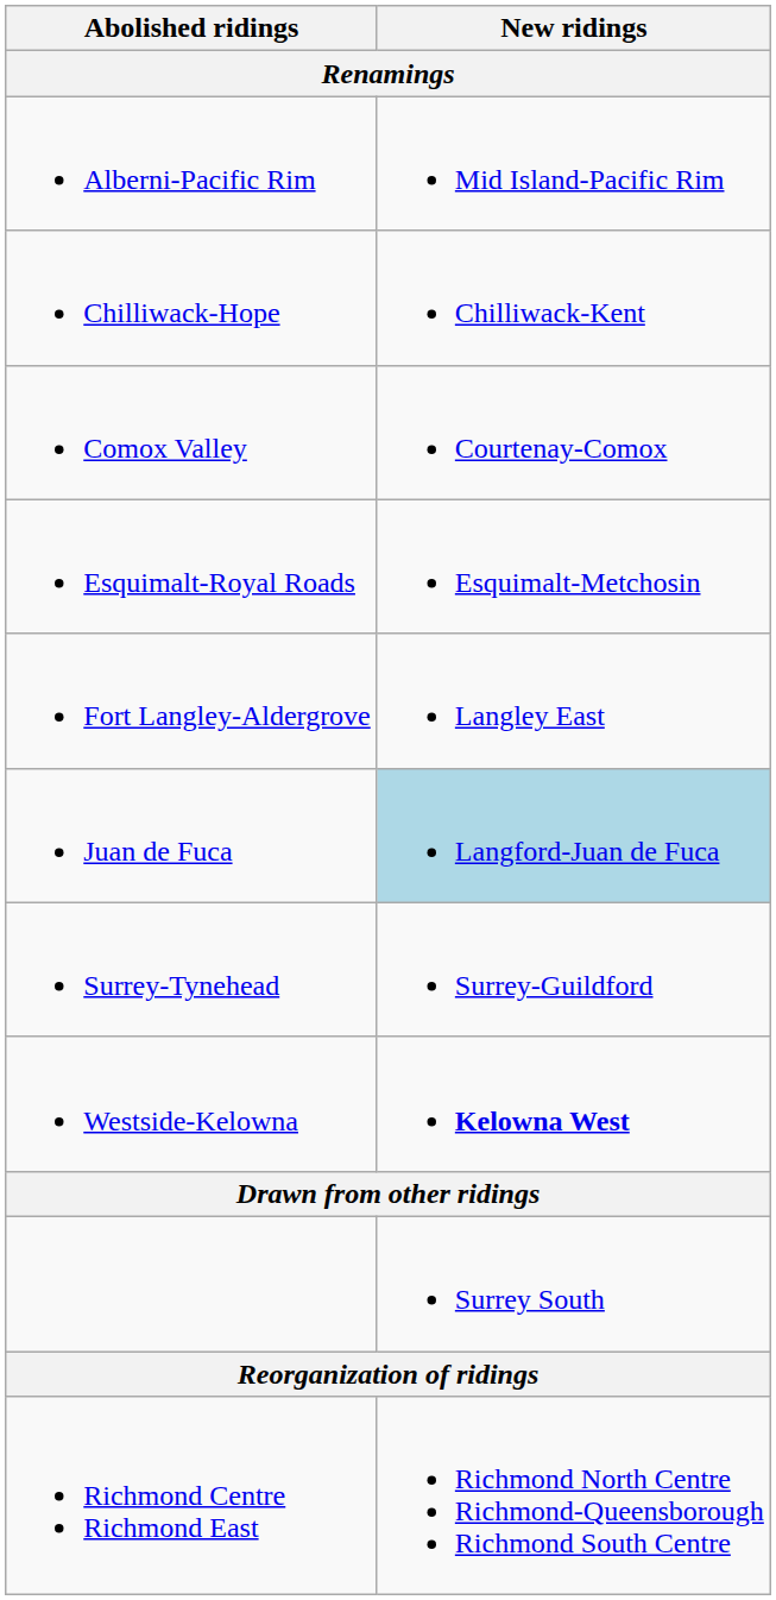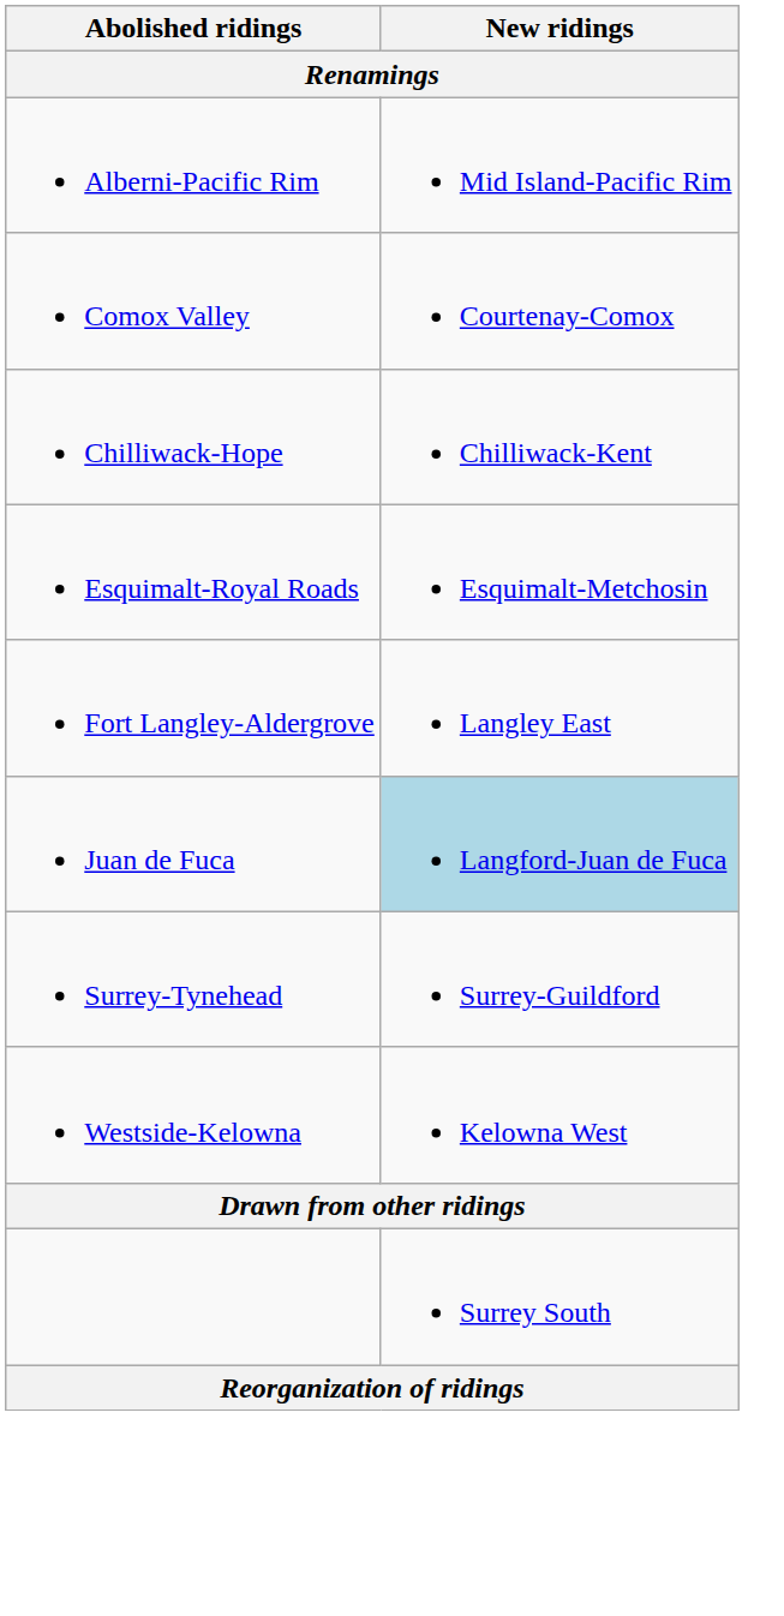rows swapped: Chilliwack-Hope <-> Comox Valley
Westside-Kelowna | New ridings: bold -> normal
- row: Richmond Centre Richmond East | Richmond North Centre Richmond-Queensborough Richmond South Centre
